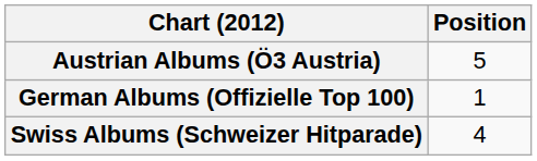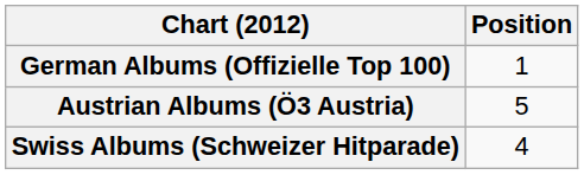rows swapped: Austrian Albums (Ö3 Austria) <-> German Albums (Offizielle Top 100)
